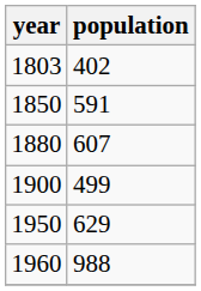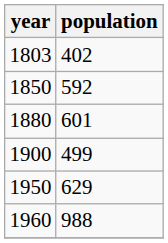1850 | population: 591 -> 592
1880 | population: 607 -> 601
